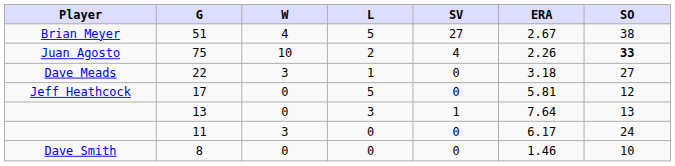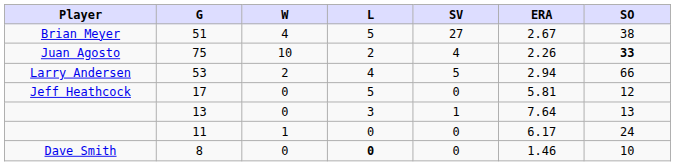+ row: Larry Andersen | 53 | 2 | 4 | 5 | 2.94 | 66
- row: Dave Meads | 22 | 3 | 1 | 0 | 3.18 | 27
11 | W: 3 -> 1
8 | L: normal -> bold
